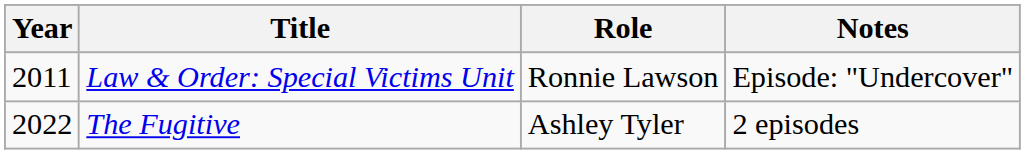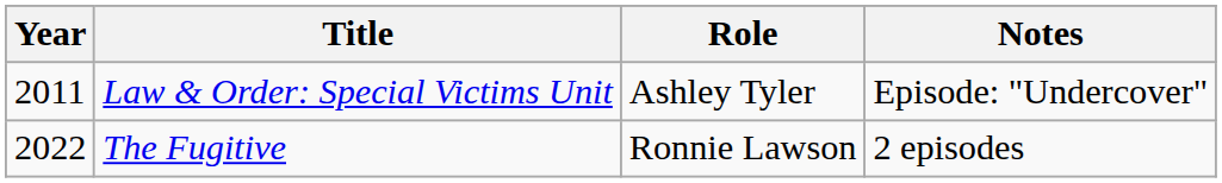Law & Order: Special Victims Unit | Role: Ronnie Lawson -> Ashley Tyler
The Fugitive | Role: Ashley Tyler -> Ronnie Lawson
